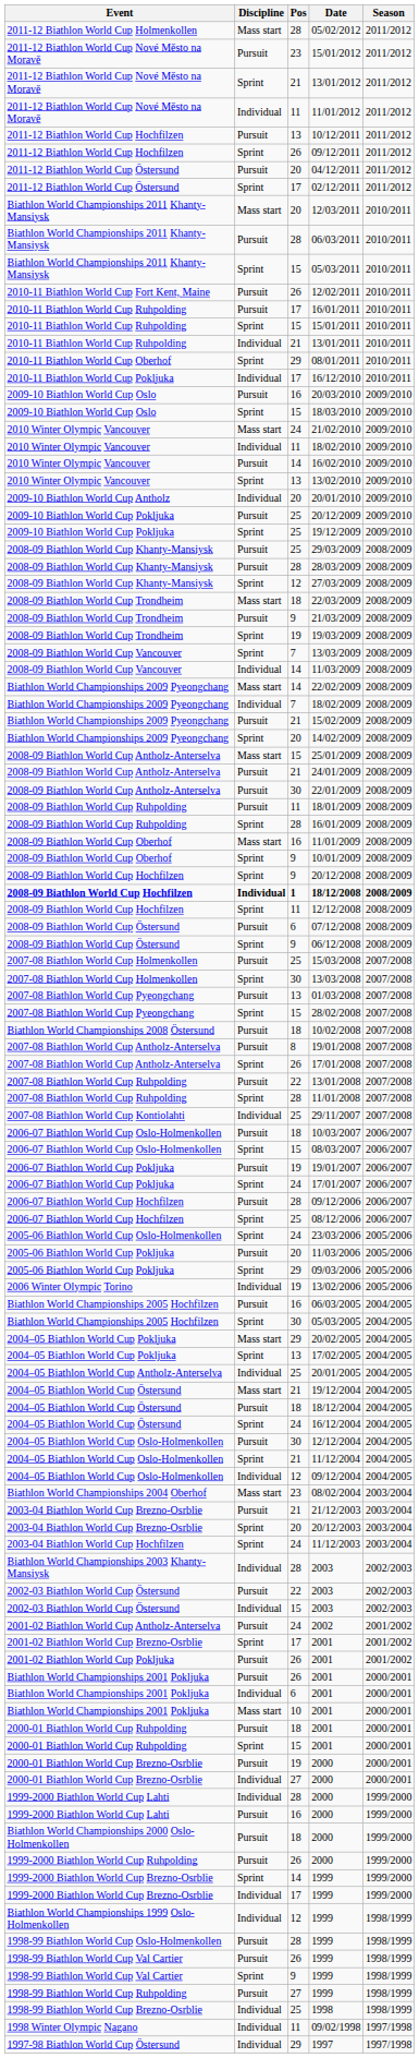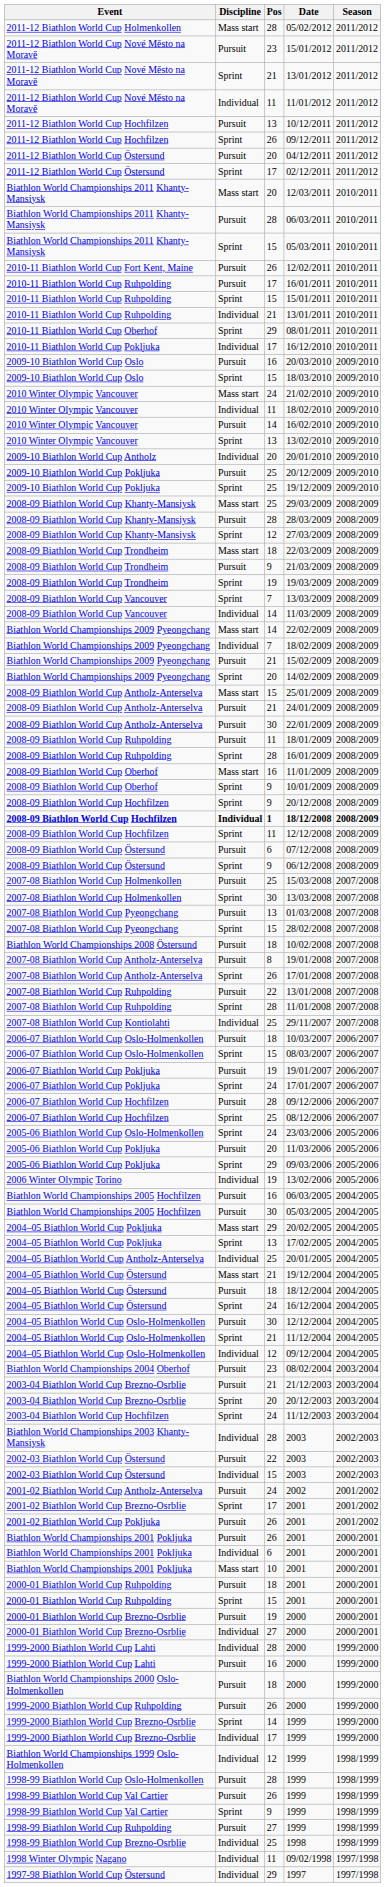29/03/2009 | Discipline: Pursuit -> Mass start
05/03/2005 | Discipline: Sprint -> Pursuit
08/02/2004 | Discipline: Mass start -> Pursuit
